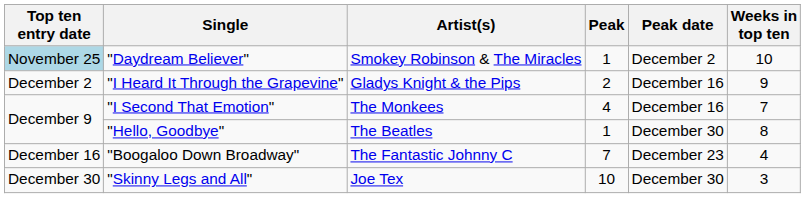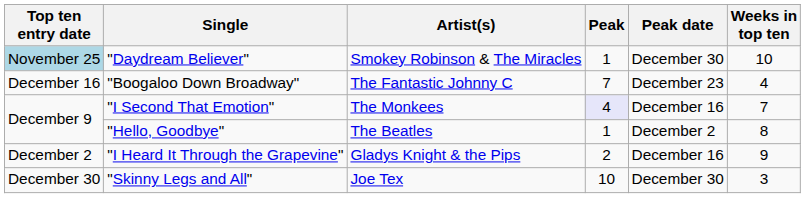"Daydream Believer" | Peak date: December 2 -> December 30
rows swapped: "I Heard It Through the Grapevine" <-> "Boogaloo Down Broadway"
"I Second That Emotion" | Peak: no background -> lavender background
"Hello, Goodbye" | Peak date: December 30 -> December 2
